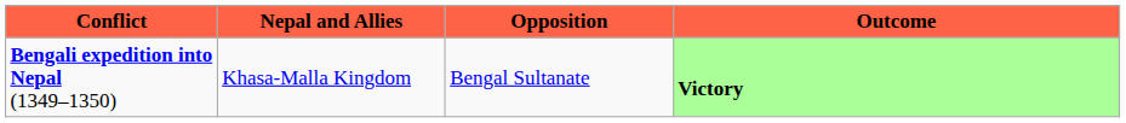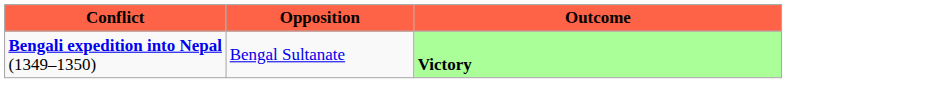- column: Nepal and Allies | Khasa-Malla Kingdom
